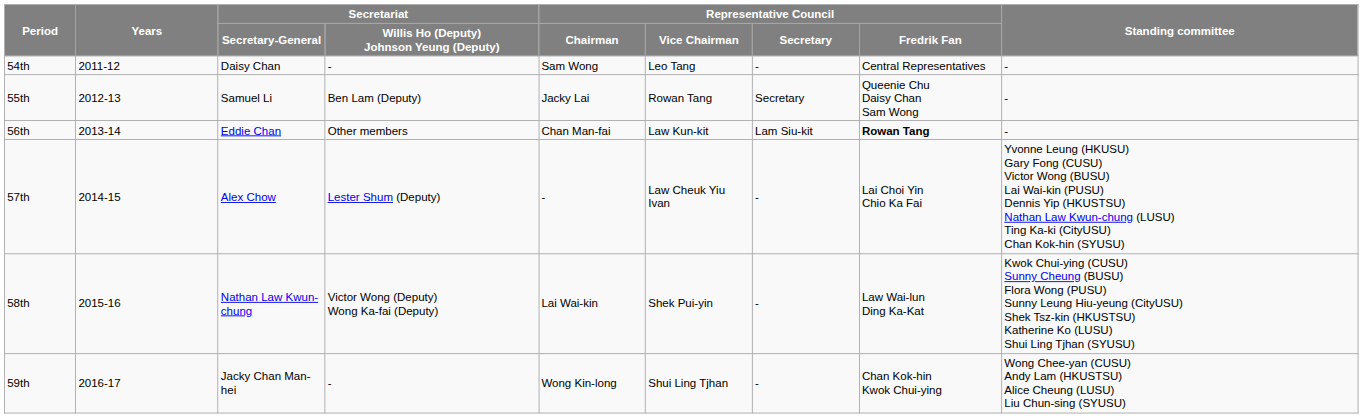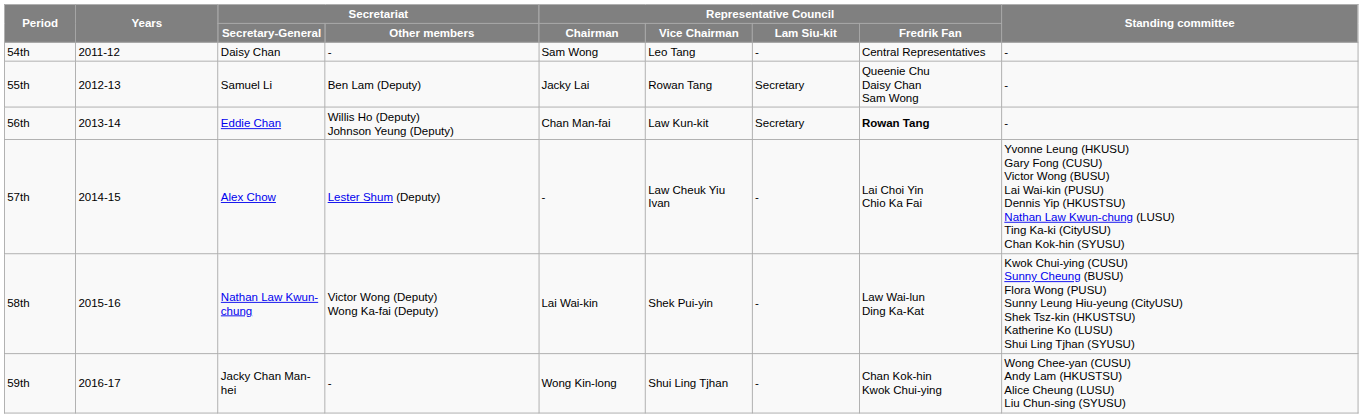Period / Secretary-General | column 4: Willis Ho (Deputy) Johnson Yeung (Deputy) -> Other members
Period / Secretary-General | column 7: Secretary -> Lam Siu-kit
56th | column 4: Other members -> Willis Ho (Deputy) Johnson Yeung (Deputy)
56th | column 7: Lam Siu-kit -> Secretary
